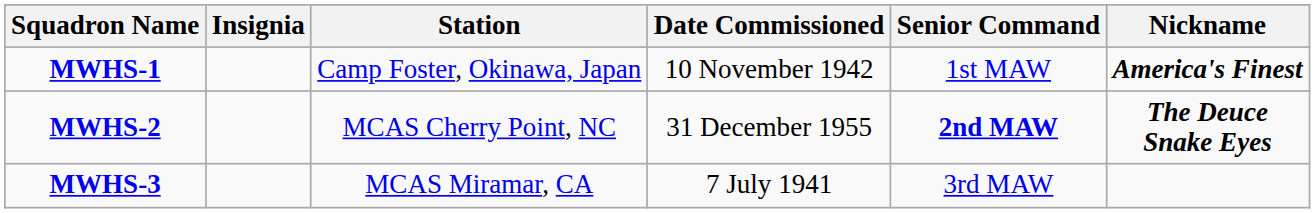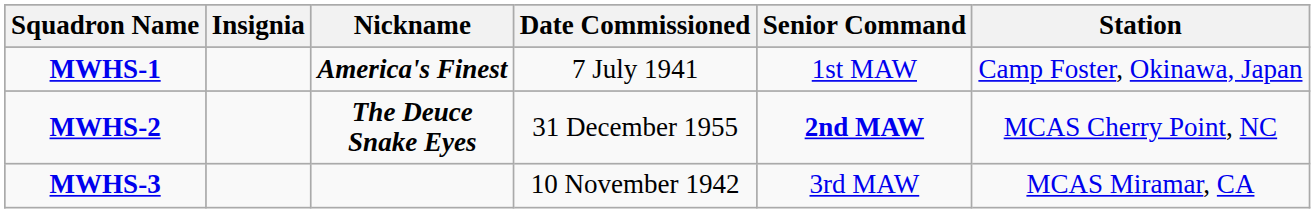columns swapped: Nickname <-> Station
MWHS-1 | Date Commissioned: 10 November 1942 -> 7 July 1941
MWHS-3 | Date Commissioned: 7 July 1941 -> 10 November 1942
